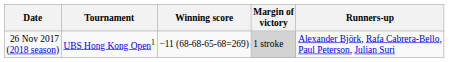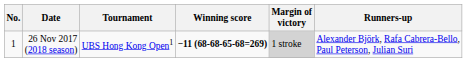+ column: No. | 1
26 Nov 2017 (2018 season) | Winning score: normal -> bold
